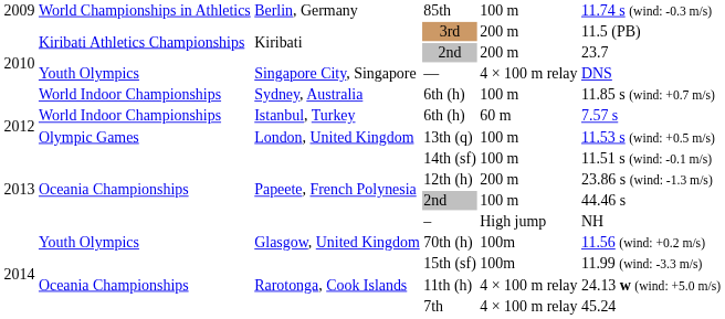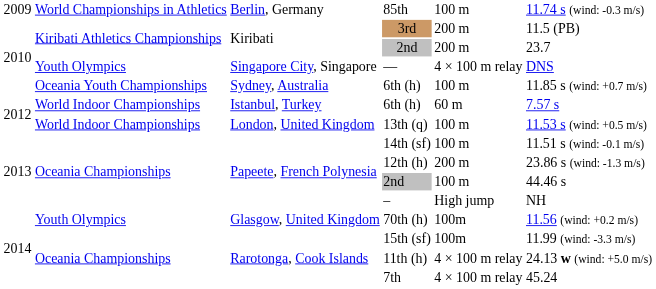Sydney, Australia / 6th (h) | column 2: World Indoor Championships -> Oceania Youth Championships
13th (q) | column 2: Olympic Games -> World Indoor Championships
